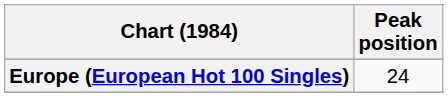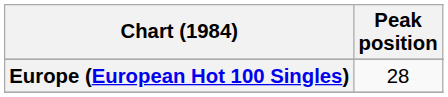Europe (European Hot 100 Singles) | Peak position: 24 -> 28
